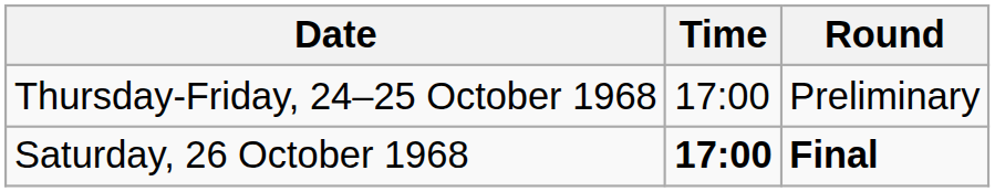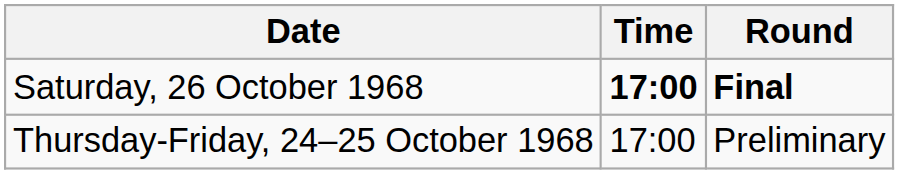rows swapped: Thursday-Friday, 24–25 October 1968 <-> Saturday, 26 October 1968
